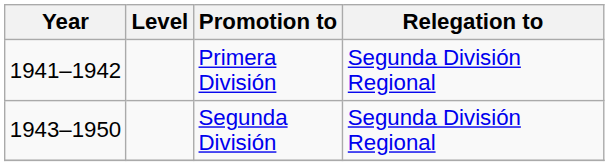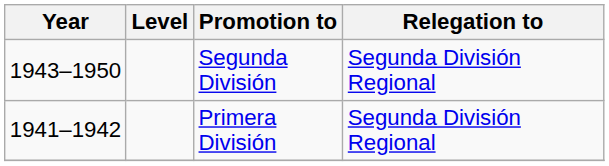rows swapped: Primera División <-> Segunda División
